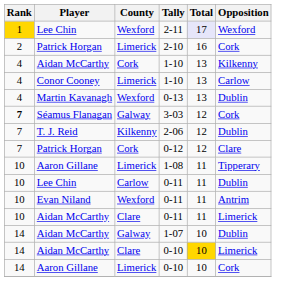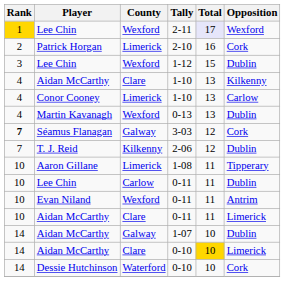+ row: 3 | Lee Chin | Wexford | 1-12 | 15 | Dublin
Aidan McCarthy / 1-10 | County: Cork -> Clare
- row: 7 | Patrick Horgan | Cork | 0-12 | 12 | Clare
+ row: 14 | Dessie Hutchinson | Waterford | 0-10 | 10 | Cork
- row: 14 | Aaron Gillane | Limerick | 0-10 | 10 | Cork
